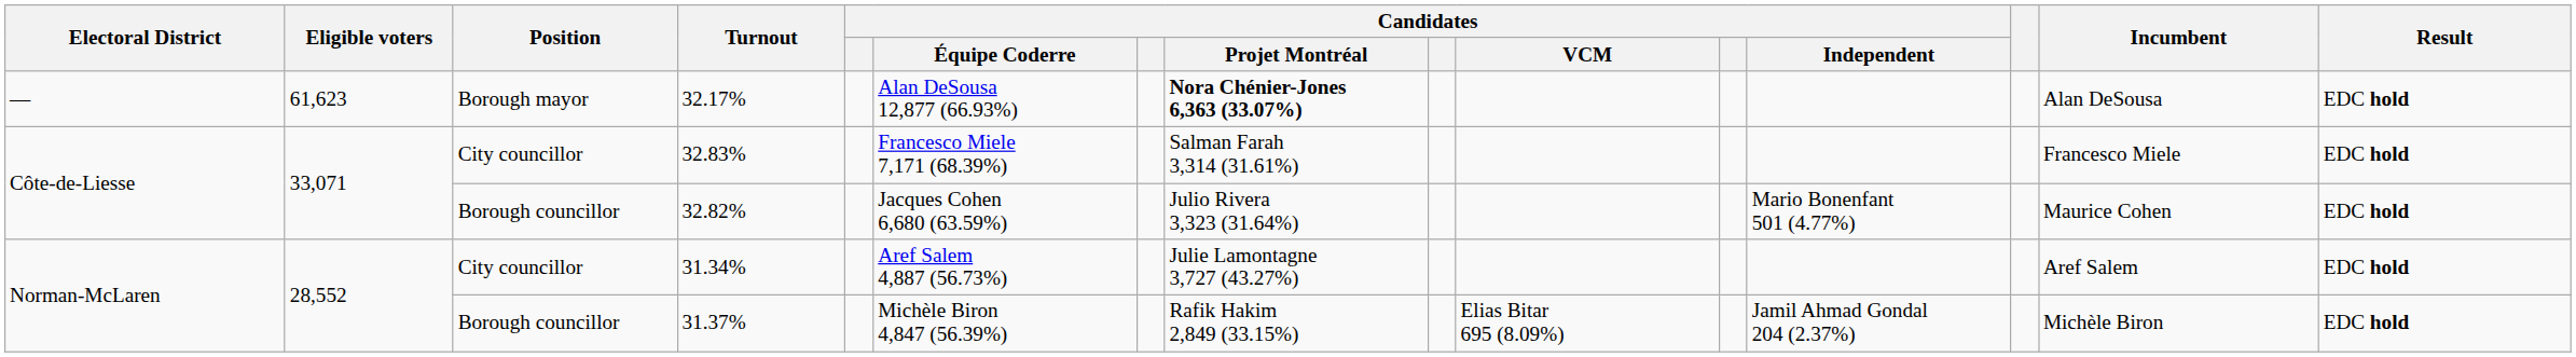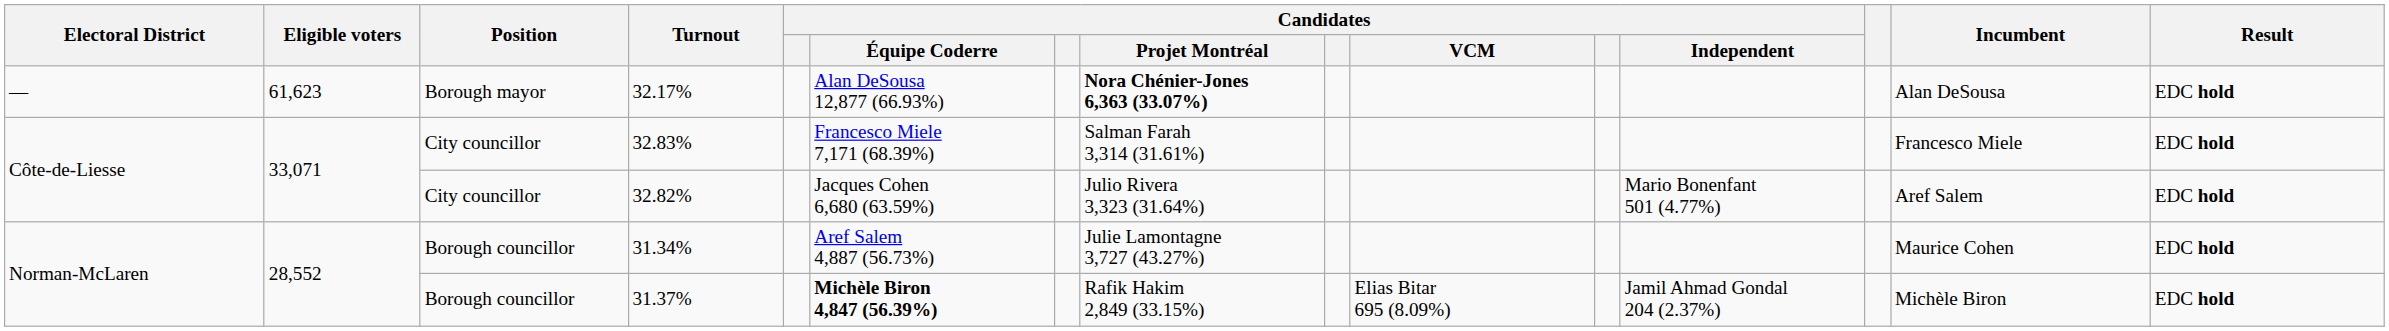32.82% | Position: Borough councillor -> City councillor
32.82% | Incumbent: Maurice Cohen -> Aref Salem
31.34% | Position: City councillor -> Borough councillor
31.34% | Incumbent: Aref Salem -> Maurice Cohen
31.37% | Candidates / Équipe Coderre: normal -> bold
